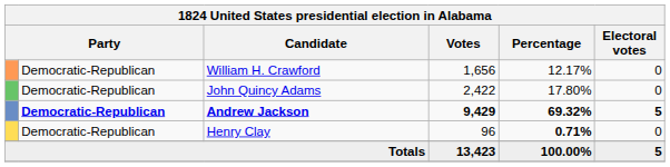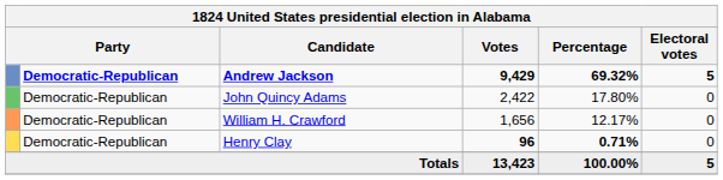rows swapped: Andrew Jackson <-> William H. Crawford
Henry Clay | Votes: normal -> bold
